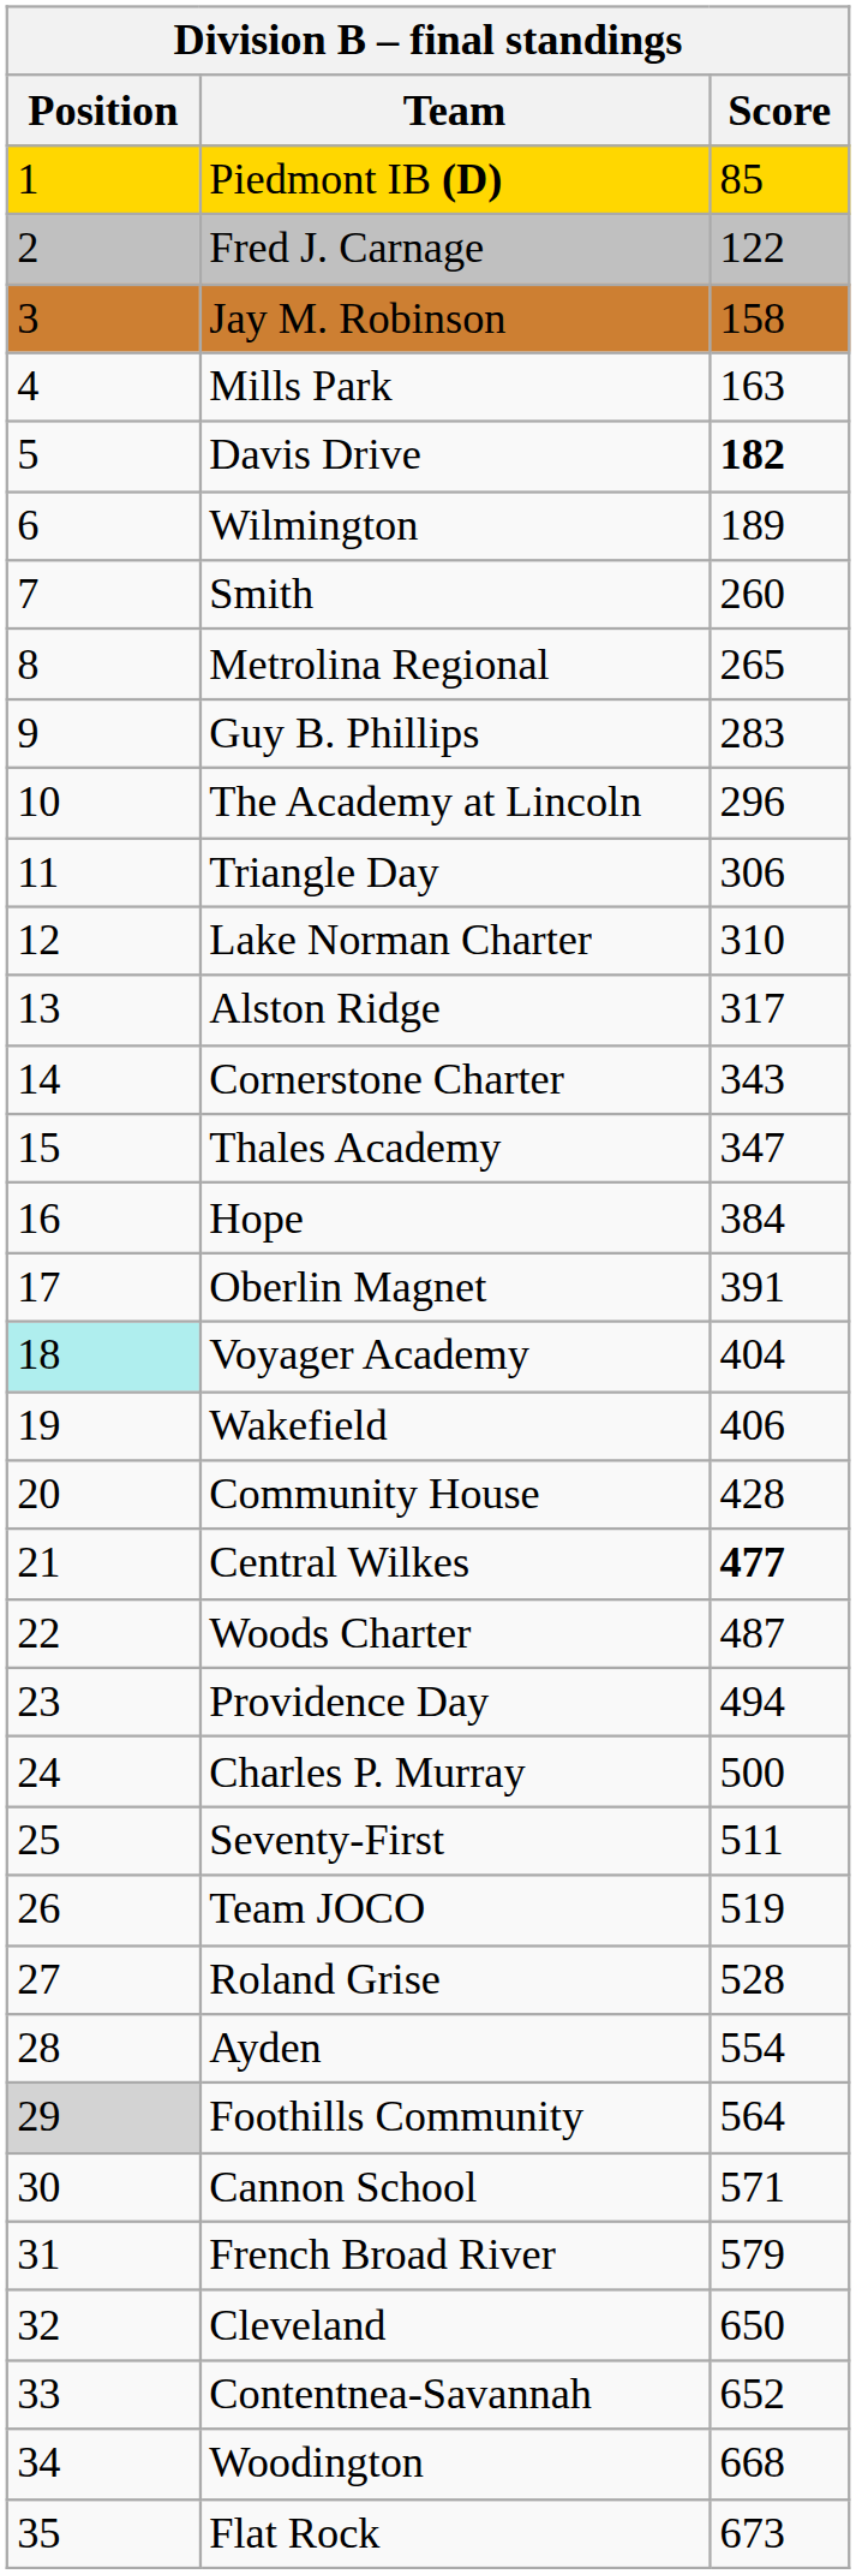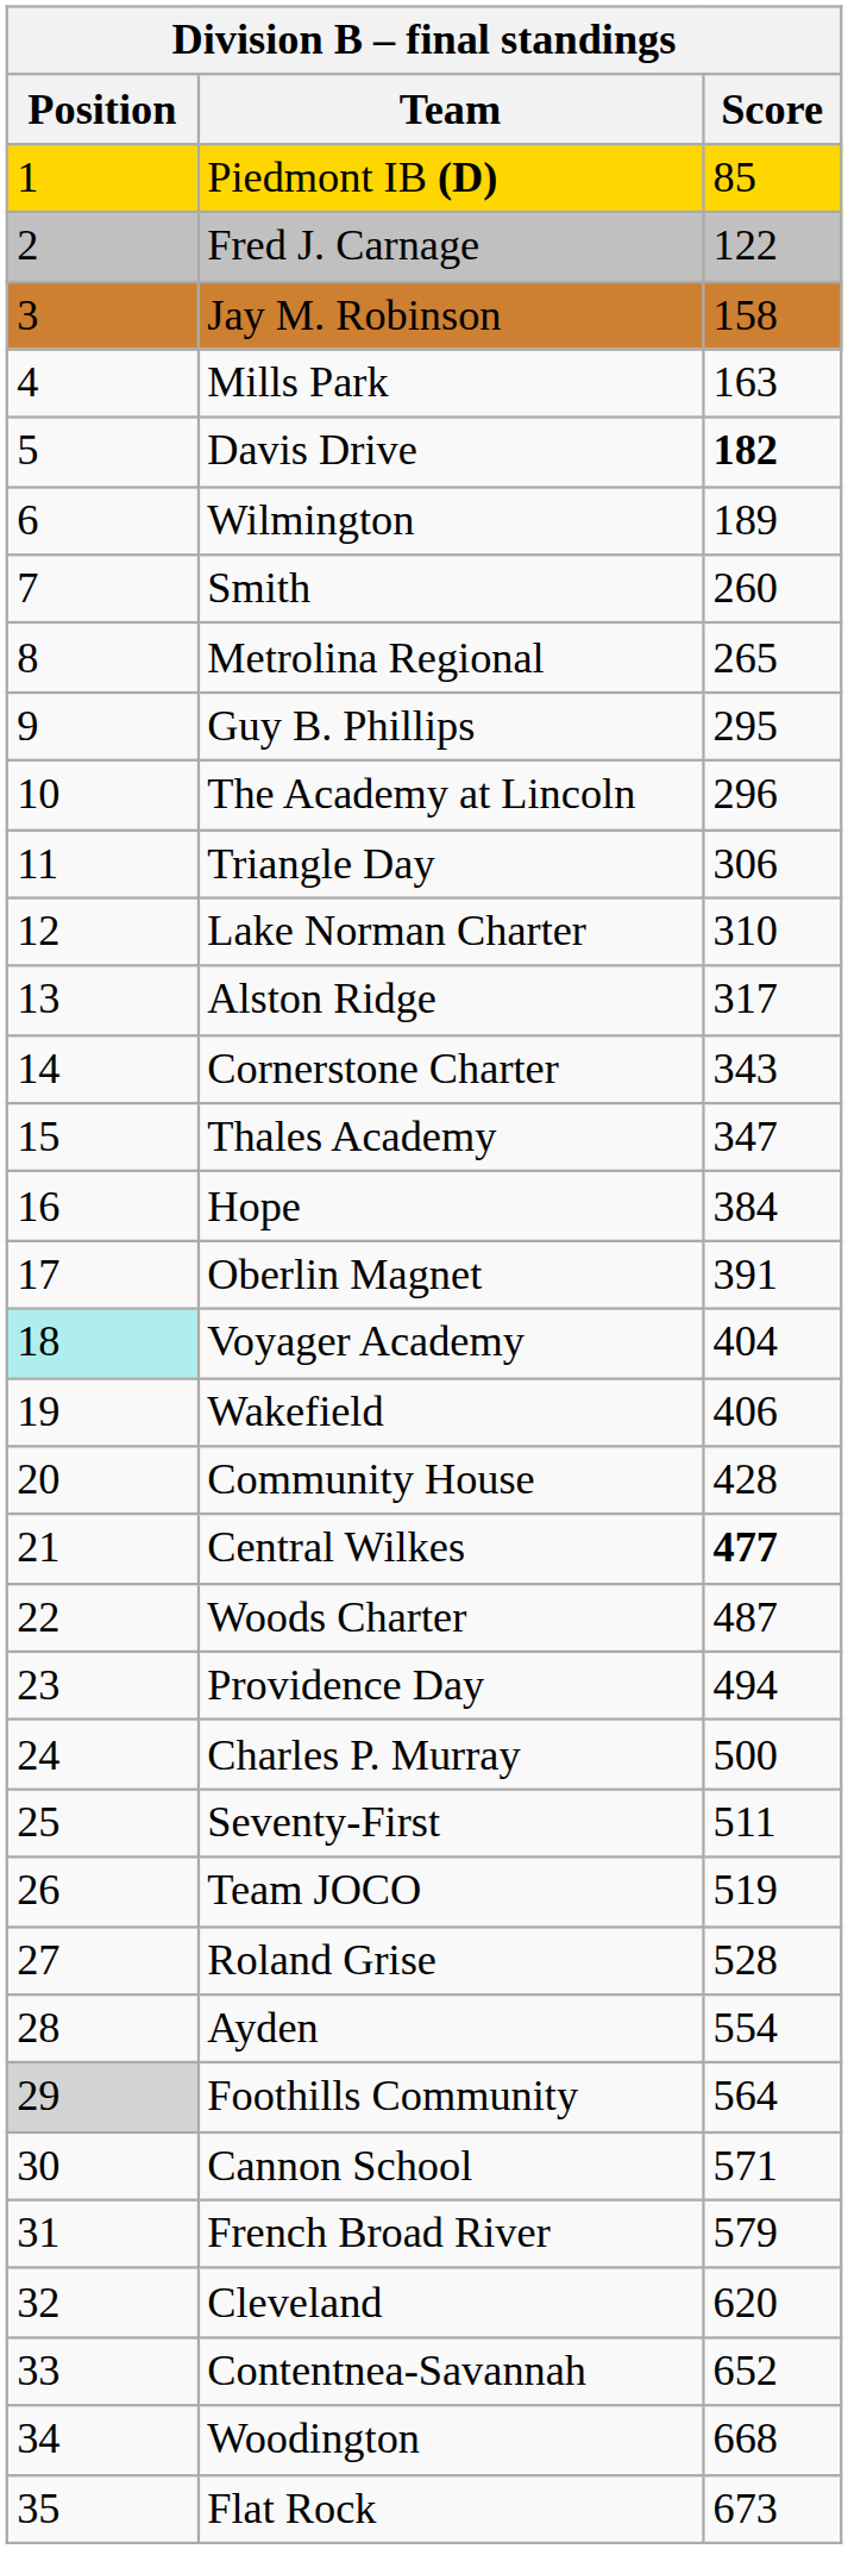Guy B. Phillips | Score: 283 -> 295
Cleveland | Score: 650 -> 620
